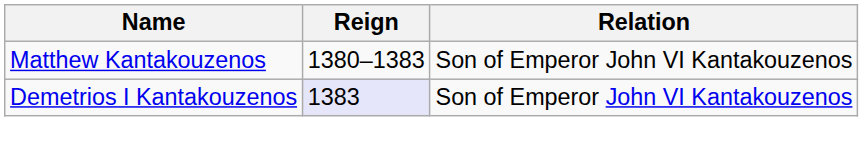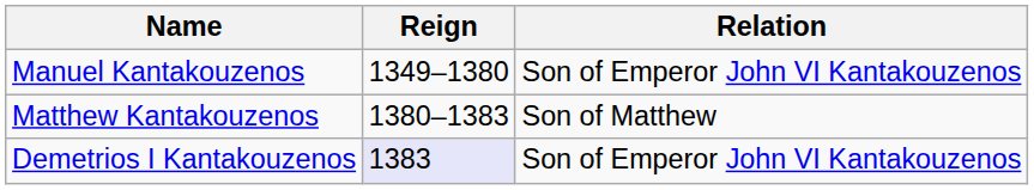+ row: Manuel Kantakouzenos | 1349–1380 | Son of Emperor John VI Kantakouzenos
Matthew Kantakouzenos | Relation: Son of Emperor John VI Kantakouzenos -> Son of Matthew
